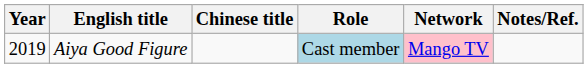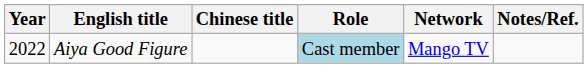Aiya Good Figure | Year: 2019 -> 2022
Aiya Good Figure | Network: pink background -> no background
